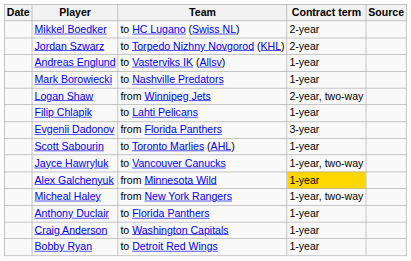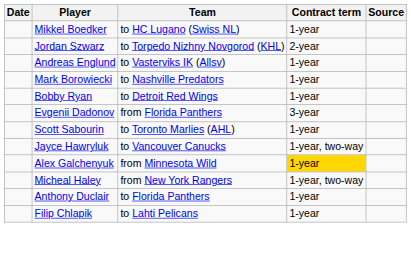Mikkel Boedker | Contract term: 2-year -> 1-year
- row: Logan Shaw | from Winnipeg Jets | 2-year, two-way
rows swapped: Bobby Ryan <-> Filip Chlapik
- row: Craig Anderson | to Washington Capitals | 1-year
